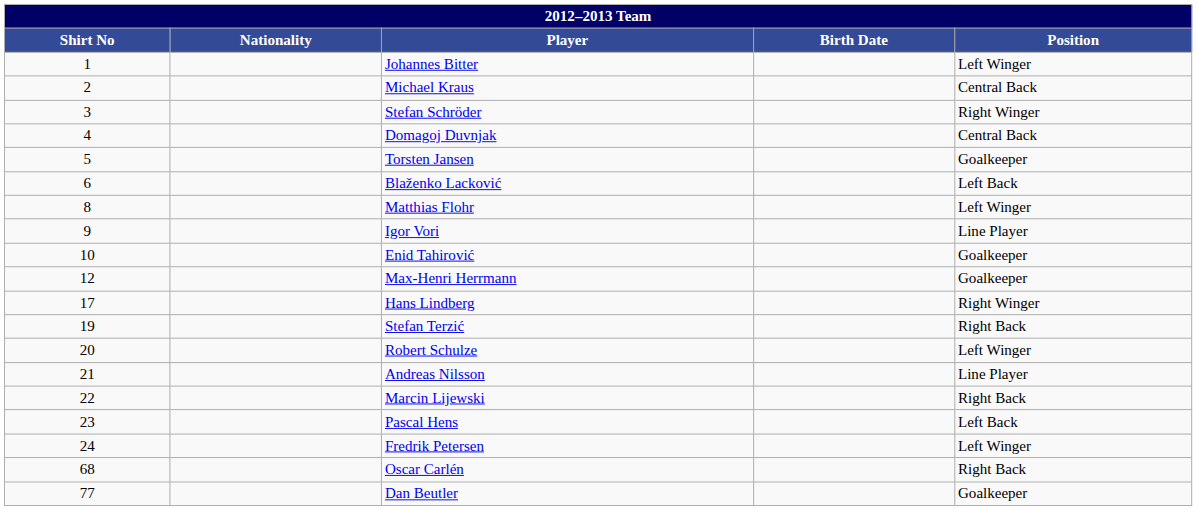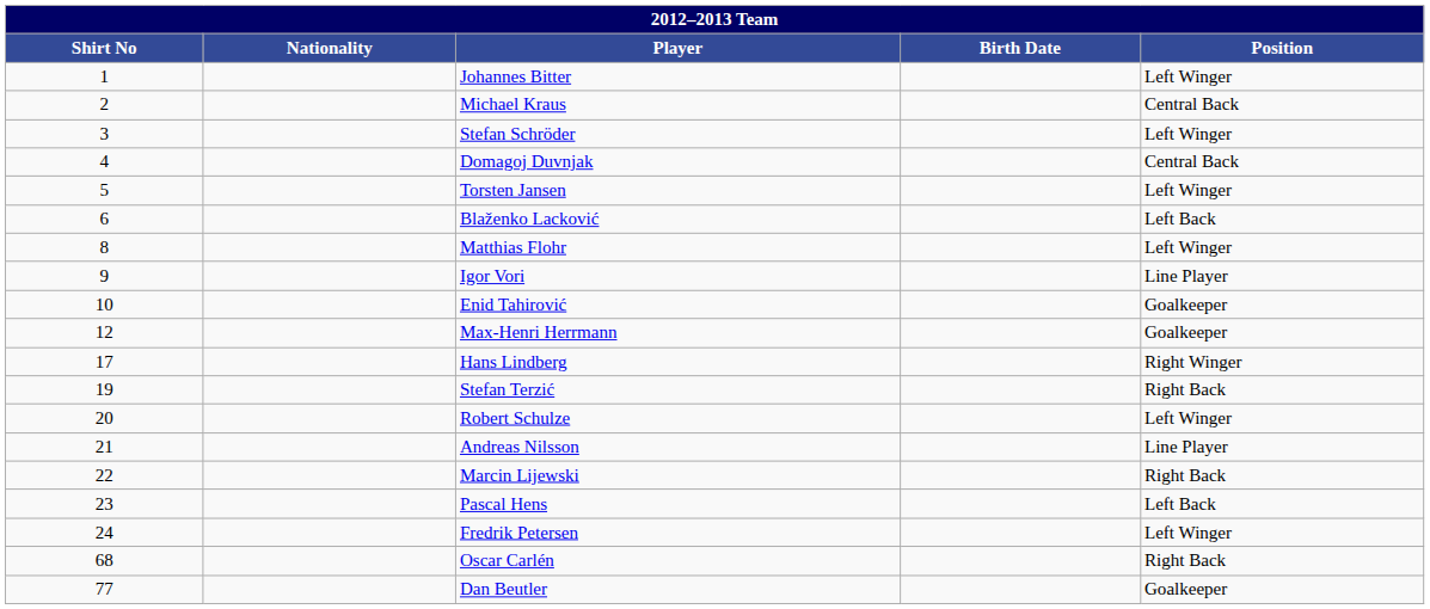Stefan Schröder | Position: Right Winger -> Left Winger
Torsten Jansen | Position: Goalkeeper -> Left Winger
